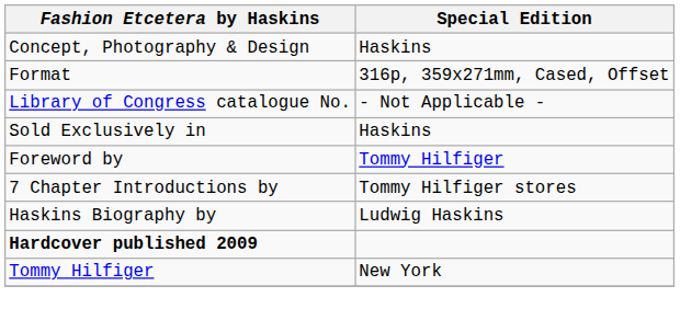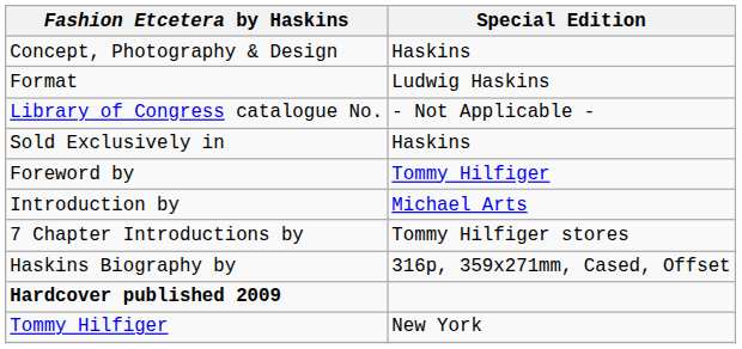Format | Special Edition: 316p, 359x271mm, Cased, Offset -> Ludwig Haskins
+ row: Introduction by | Michael Arts
Haskins Biography by | Special Edition: Ludwig Haskins -> 316p, 359x271mm, Cased, Offset
